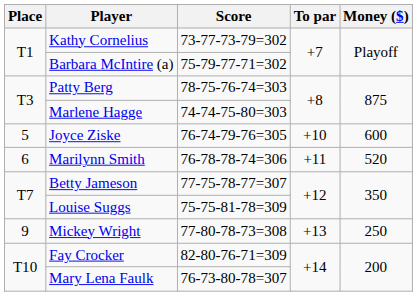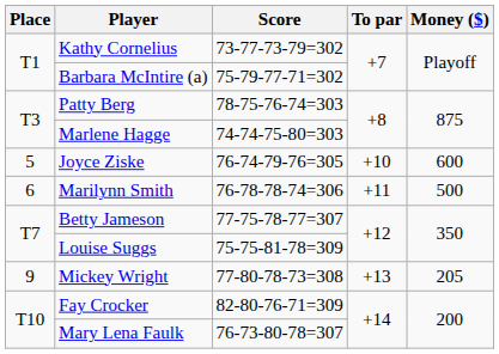Marilynn Smith | Money ($): 520 -> 500
Mickey Wright | Money ($): 250 -> 205
